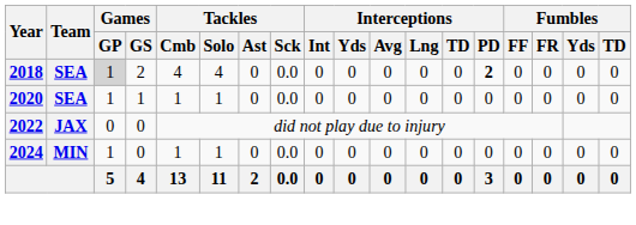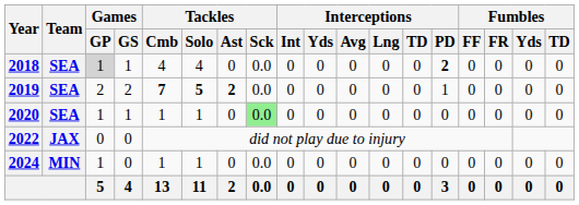2018 | Games / GS: 2 -> 1
+ row: 2019 | SEA | 2 | 2 | 7 | 5 | 2 | 0.0 | 0 | 0 | 0 | 0 | 0 | 1 | 0 | 0 | 0 | 0
2020 | Tackles / Sck: no background -> lightgreen background
